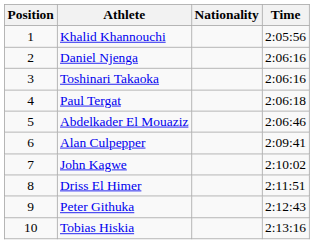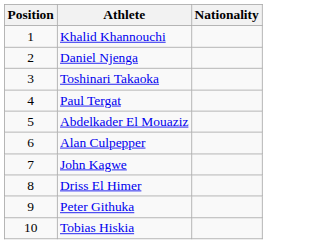- column: Time | 2:05:56 | 2:06:16 | 2:06:16 | 2:06:18 | 2:06:46 | 2:09:41 | 2:10:02 | 2:11:51 | 2:12:43 | 2:13:16
